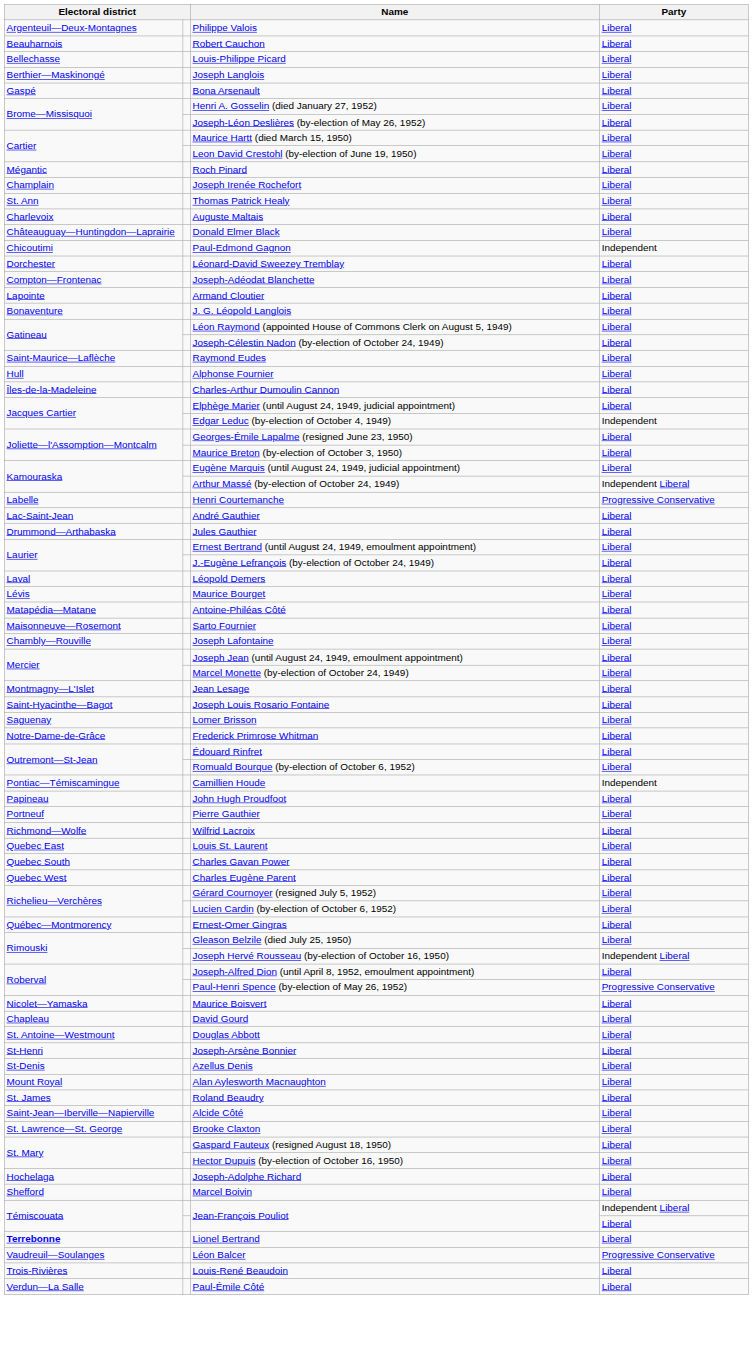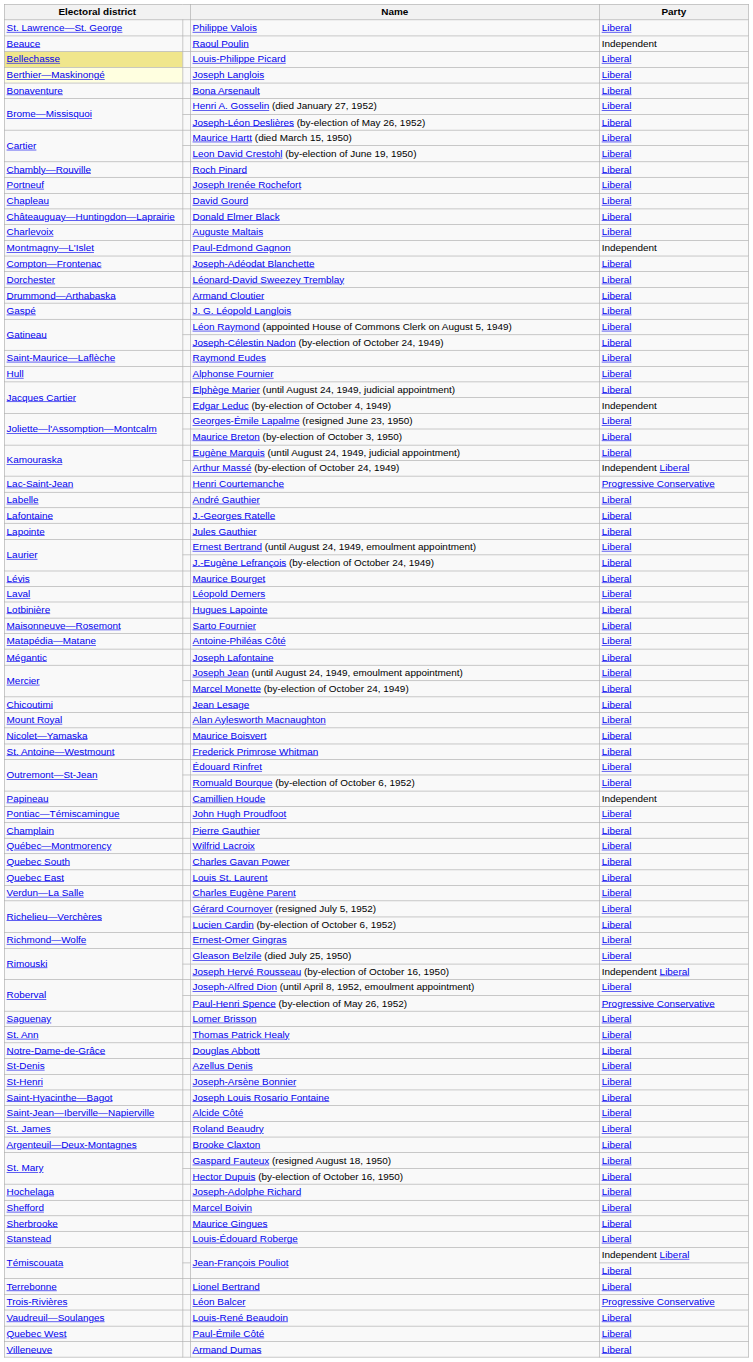Philippe Valois | column 1: Argenteuil—Deux-Montagnes -> St. Lawrence—St. George
+ row: Beauce | Raoul Poulin | Independent
- row: Beauharnois | Robert Cauchon | Liberal
Louis-Philippe Picard | column 1: no background -> khaki background
Joseph Langlois | column 1: no background -> lightyellow background
Bona Arsenault | column 1: Gaspé -> Bonaventure
Roch Pinard | column 1: Mégantic -> Chambly—Rouville
Joseph Irenée Rochefort | column 1: Champlain -> Portneuf
rows swapped: David Gourd <-> Thomas Patrick Healy
rows swapped: Auguste Maltais <-> Donald Elmer Black
Paul-Edmond Gagnon | column 1: Chicoutimi -> Montmagny—L'Islet
rows swapped: Joseph-Adéodat Blanchette <-> Léonard-David Sweezey Tremblay
Armand Cloutier | column 1: Lapointe -> Drummond—Arthabaska
J. G. Léopold Langlois | column 1: Bonaventure -> Gaspé
- row: Îles-de-la-Madeleine | Charles-Arthur Dumoulin Cannon | Liberal
Henri Courtemanche | column 1: Labelle -> Lac-Saint-Jean
André Gauthier | column 1: Lac-Saint-Jean -> Labelle
+ row: Lafontaine | J.-Georges Ratelle | Liberal
Jules Gauthier | column 1: Drummond—Arthabaska -> Lapointe
rows swapped: Léopold Demers <-> Maurice Bourget
+ row: Lotbinière | Hugues Lapointe | Liberal
rows swapped: Sarto Fournier <-> Antoine-Philéas Côté
Joseph Lafontaine | column 1: Chambly—Rouville -> Mégantic
Jean Lesage | column 1: Montmagny—L'Islet -> Chicoutimi
rows swapped: Alan Aylesworth Macnaughton <-> Joseph Louis Rosario Fontaine
rows swapped: Maurice Boisvert <-> Lomer Brisson
Frederick Primrose Whitman | column 1: Notre-Dame-de-Grâce -> St. Antoine—Westmount
Camillien Houde | column 1: Pontiac—Témiscamingue -> Papineau
John Hugh Proudfoot | column 1: Papineau -> Pontiac—Témiscamingue
Pierre Gauthier | column 1: Portneuf -> Champlain
Wilfrid Lacroix | column 1: Richmond—Wolfe -> Québec—Montmorency
rows swapped: Louis St. Laurent <-> Charles Gavan Power
Charles Eugène Parent | column 1: Quebec West -> Verdun—La Salle
Ernest-Omer Gingras | column 1: Québec—Montmorency -> Richmond—Wolfe
Douglas Abbott | column 1: St. Antoine—Westmount -> Notre-Dame-de-Grâce
rows swapped: Azellus Denis <-> Joseph-Arsène Bonnier
rows swapped: Roland Beaudry <-> Alcide Côté
Brooke Claxton | column 1: St. Lawrence—St. George -> Argenteuil—Deux-Montagnes
+ row: Sherbrooke | Maurice Gingues | Liberal
+ row: Stanstead | Louis-Édouard Roberge | Liberal
Lionel Bertrand | column 1: bold -> normal
Léon Balcer | column 1: Vaudreuil—Soulanges -> Trois-Rivières
Louis-René Beaudoin | column 1: Trois-Rivières -> Vaudreuil—Soulanges
Paul-Émile Côté | column 1: Verdun—La Salle -> Quebec West
+ row: Villeneuve | Armand Dumas | Liberal
